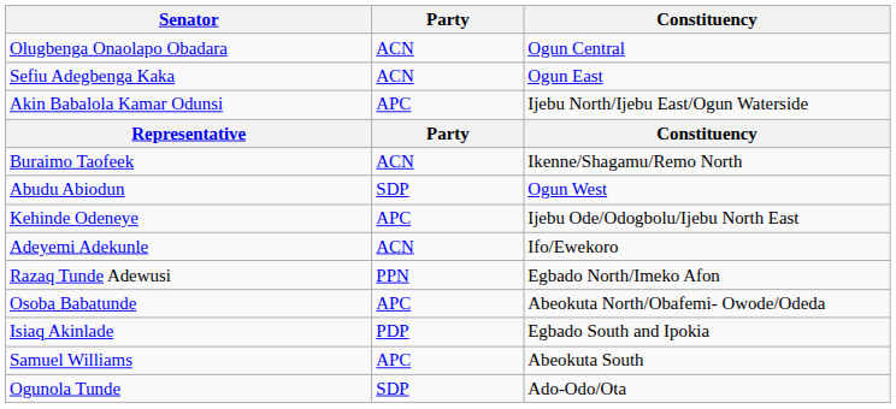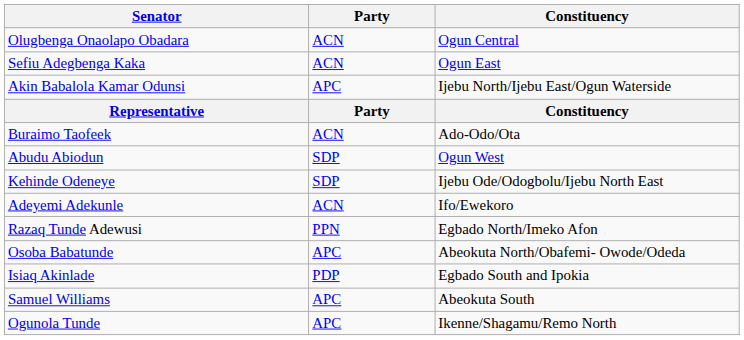Buraimo Taofeek | Constituency: Ikenne/Shagamu/Remo North -> Ado-Odo/Ota
Kehinde Odeneye | Party: APC -> SDP
Ogunola Tunde | Party: SDP -> APC
Ogunola Tunde | Constituency: Ado-Odo/Ota -> Ikenne/Shagamu/Remo North
